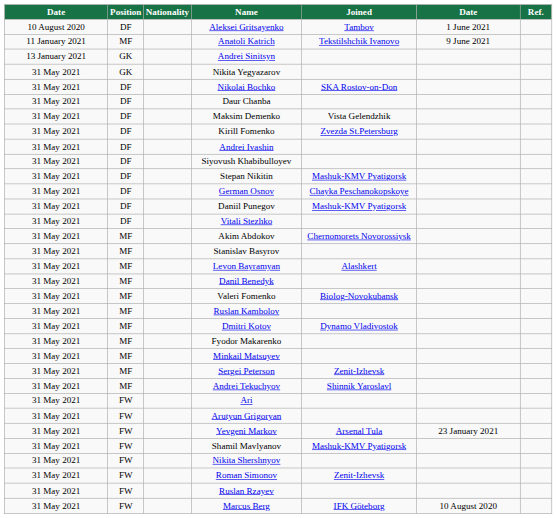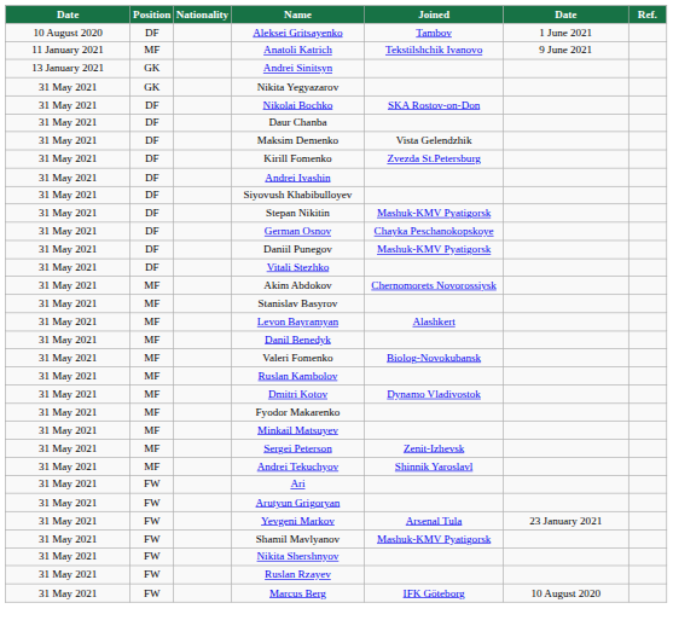- row: 31 May 2021 | FW | Roman Simonov | Zenit-Izhevsk
